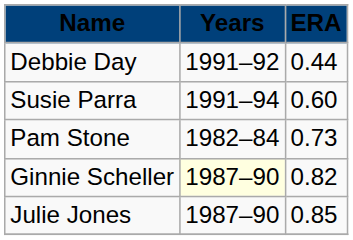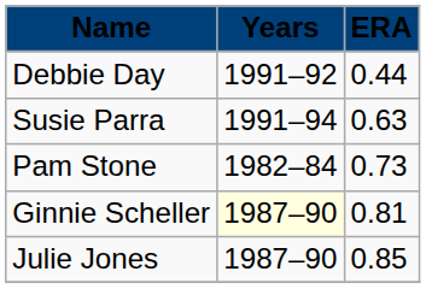Susie Parra | ERA: 0.60 -> 0.63
Ginnie Scheller | ERA: 0.82 -> 0.81
